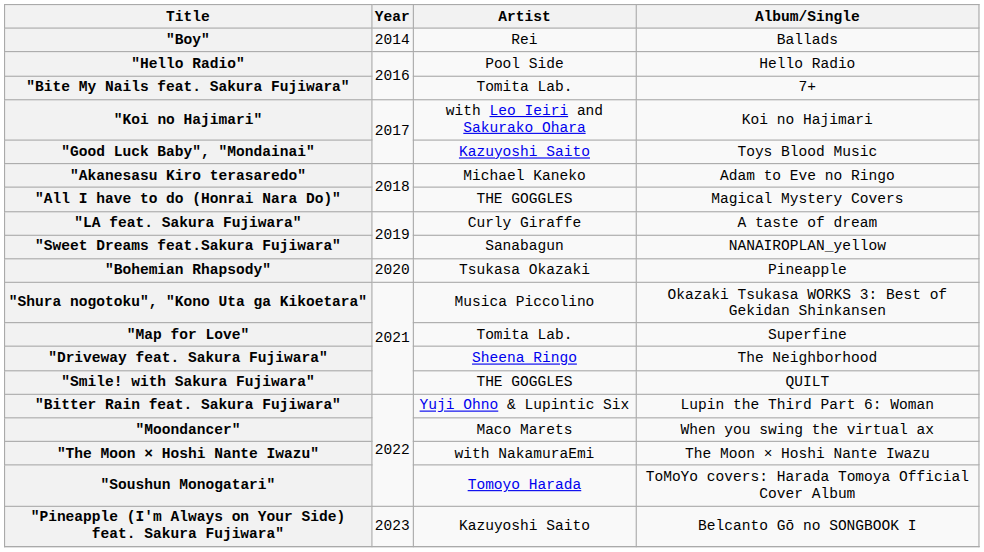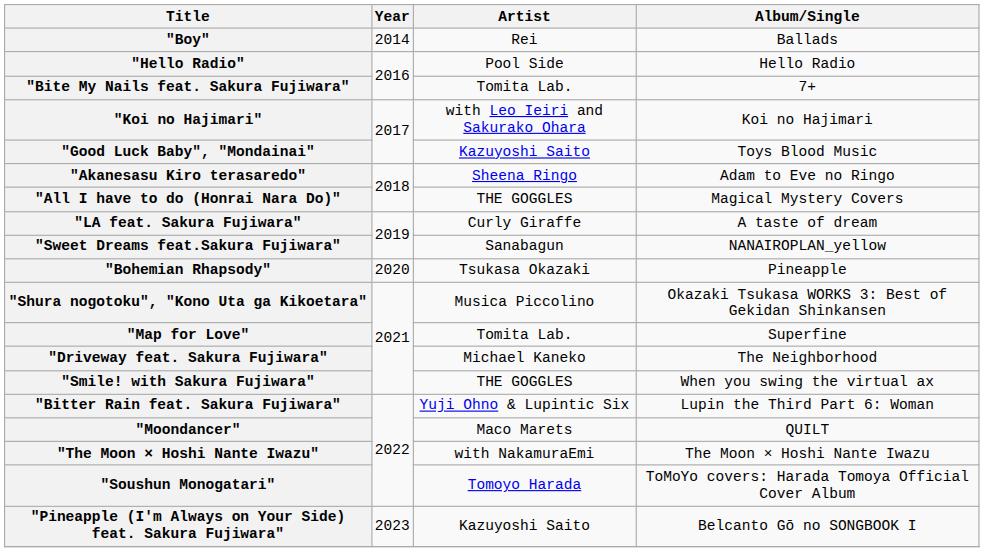"Akanesasu Kiro terasaredo" | Artist: Michael Kaneko -> Sheena Ringo
"Driveway feat. Sakura Fujiwara" | Artist: Sheena Ringo -> Michael Kaneko
"Smile! with Sakura Fujiwara" | Album/Single: QUILT -> When you swing the virtual ax
"Moondancer" | Album/Single: When you swing the virtual ax -> QUILT
